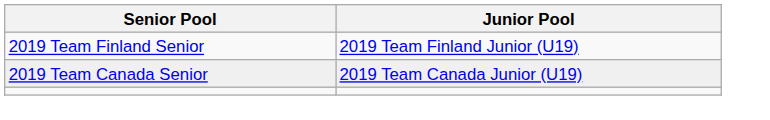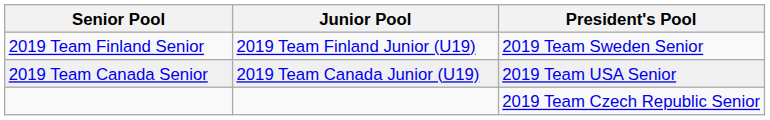+ column: President's Pool | 2019 Team Sweden Senior | 2019 Team USA Senior | 2019 Team Czech Republic Senior
